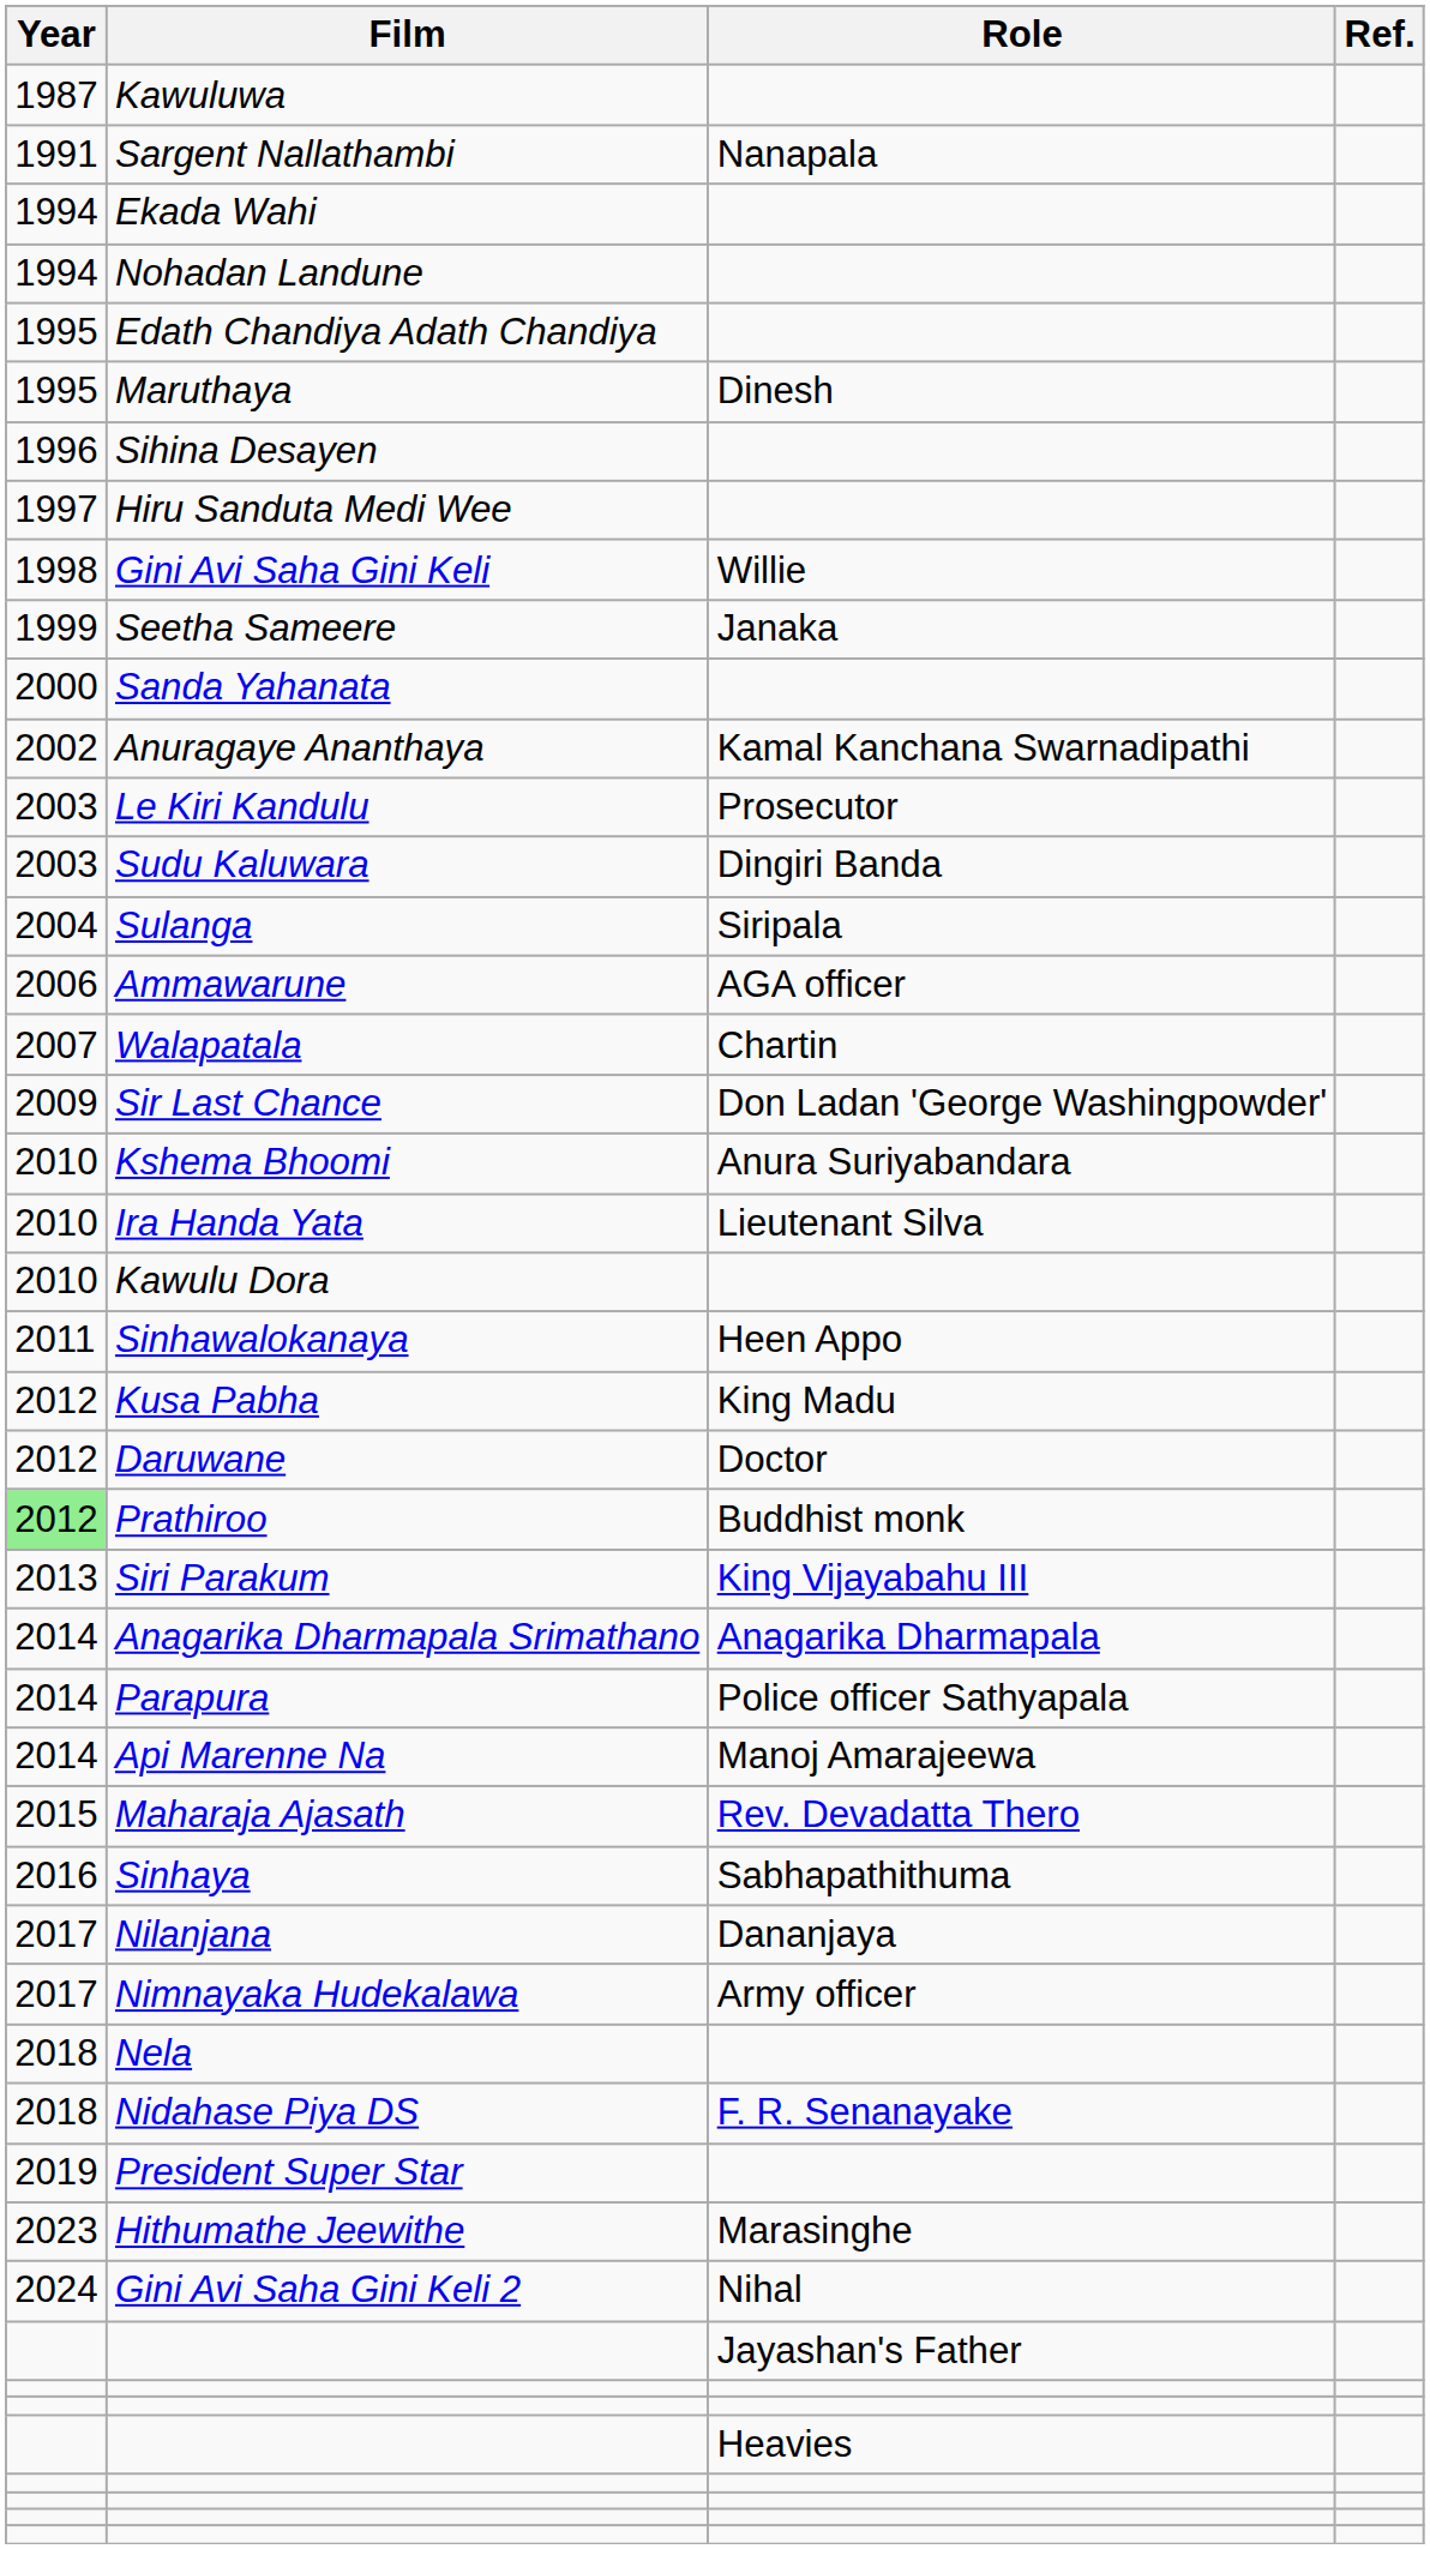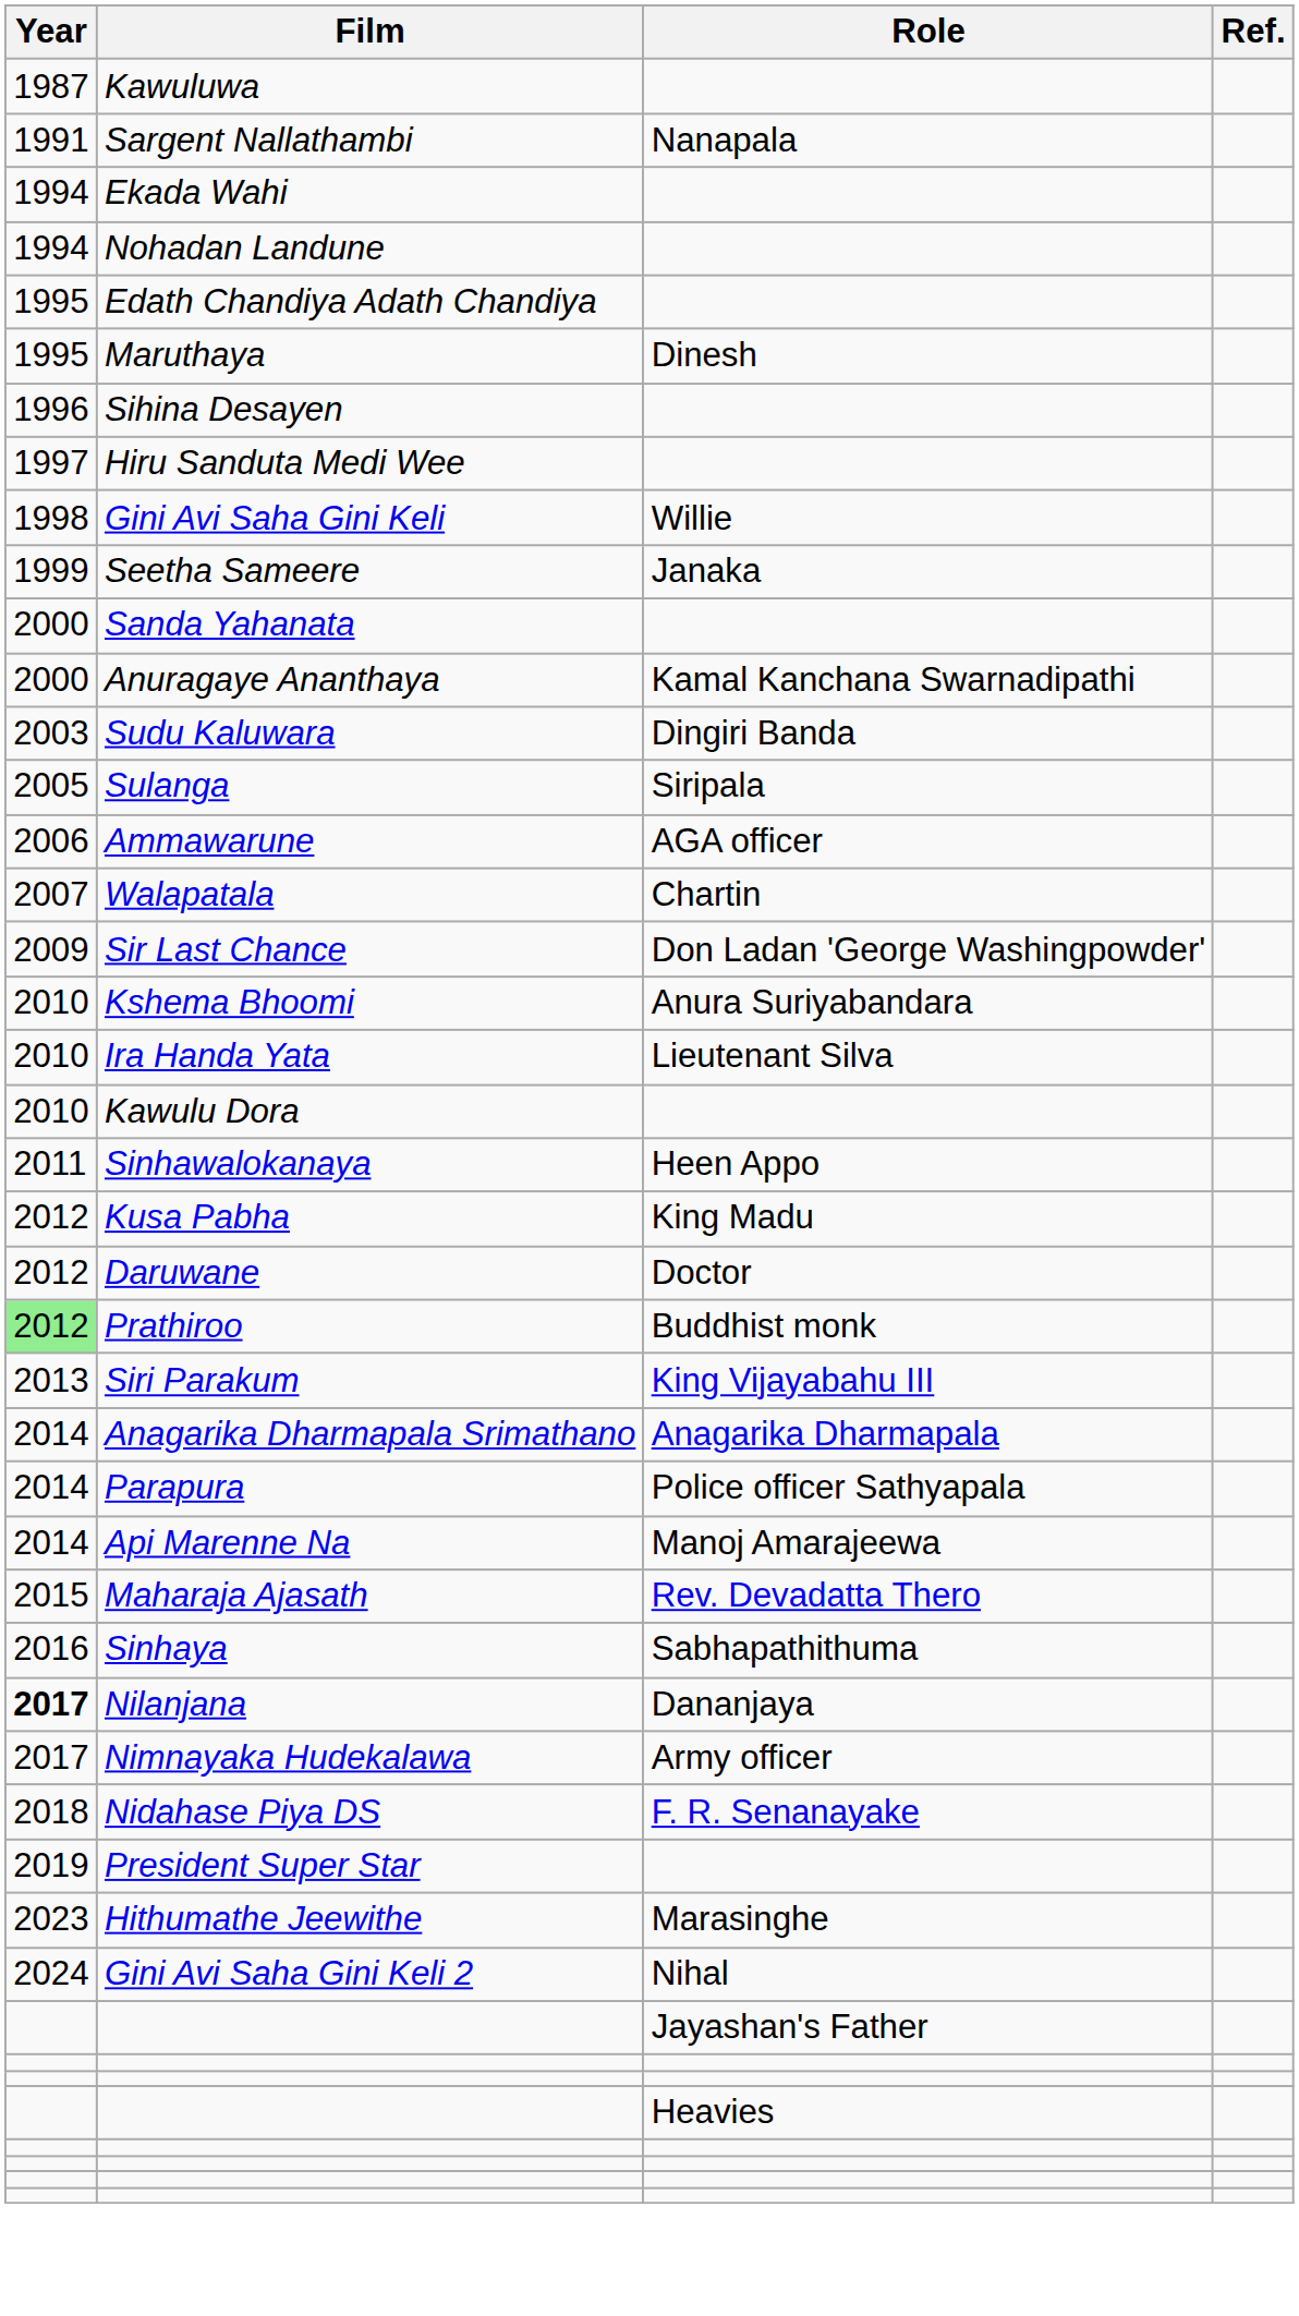Anuragaye Ananthaya | Year: 2002 -> 2000
- row: 2003 | Le Kiri Kandulu | Prosecutor
Sulanga | Year: 2004 -> 2005
Nilanjana | Year: normal -> bold
- row: 2018 | Nela
